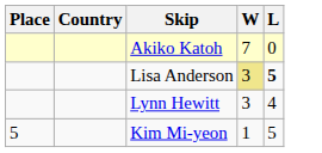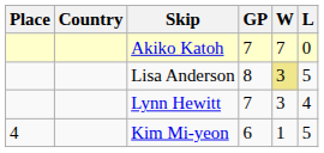+ column: GP | 7 | 8 | 7 | 6
Lisa Anderson | L: bold -> normal
Kim Mi-yeon | Place: 5 -> 4
